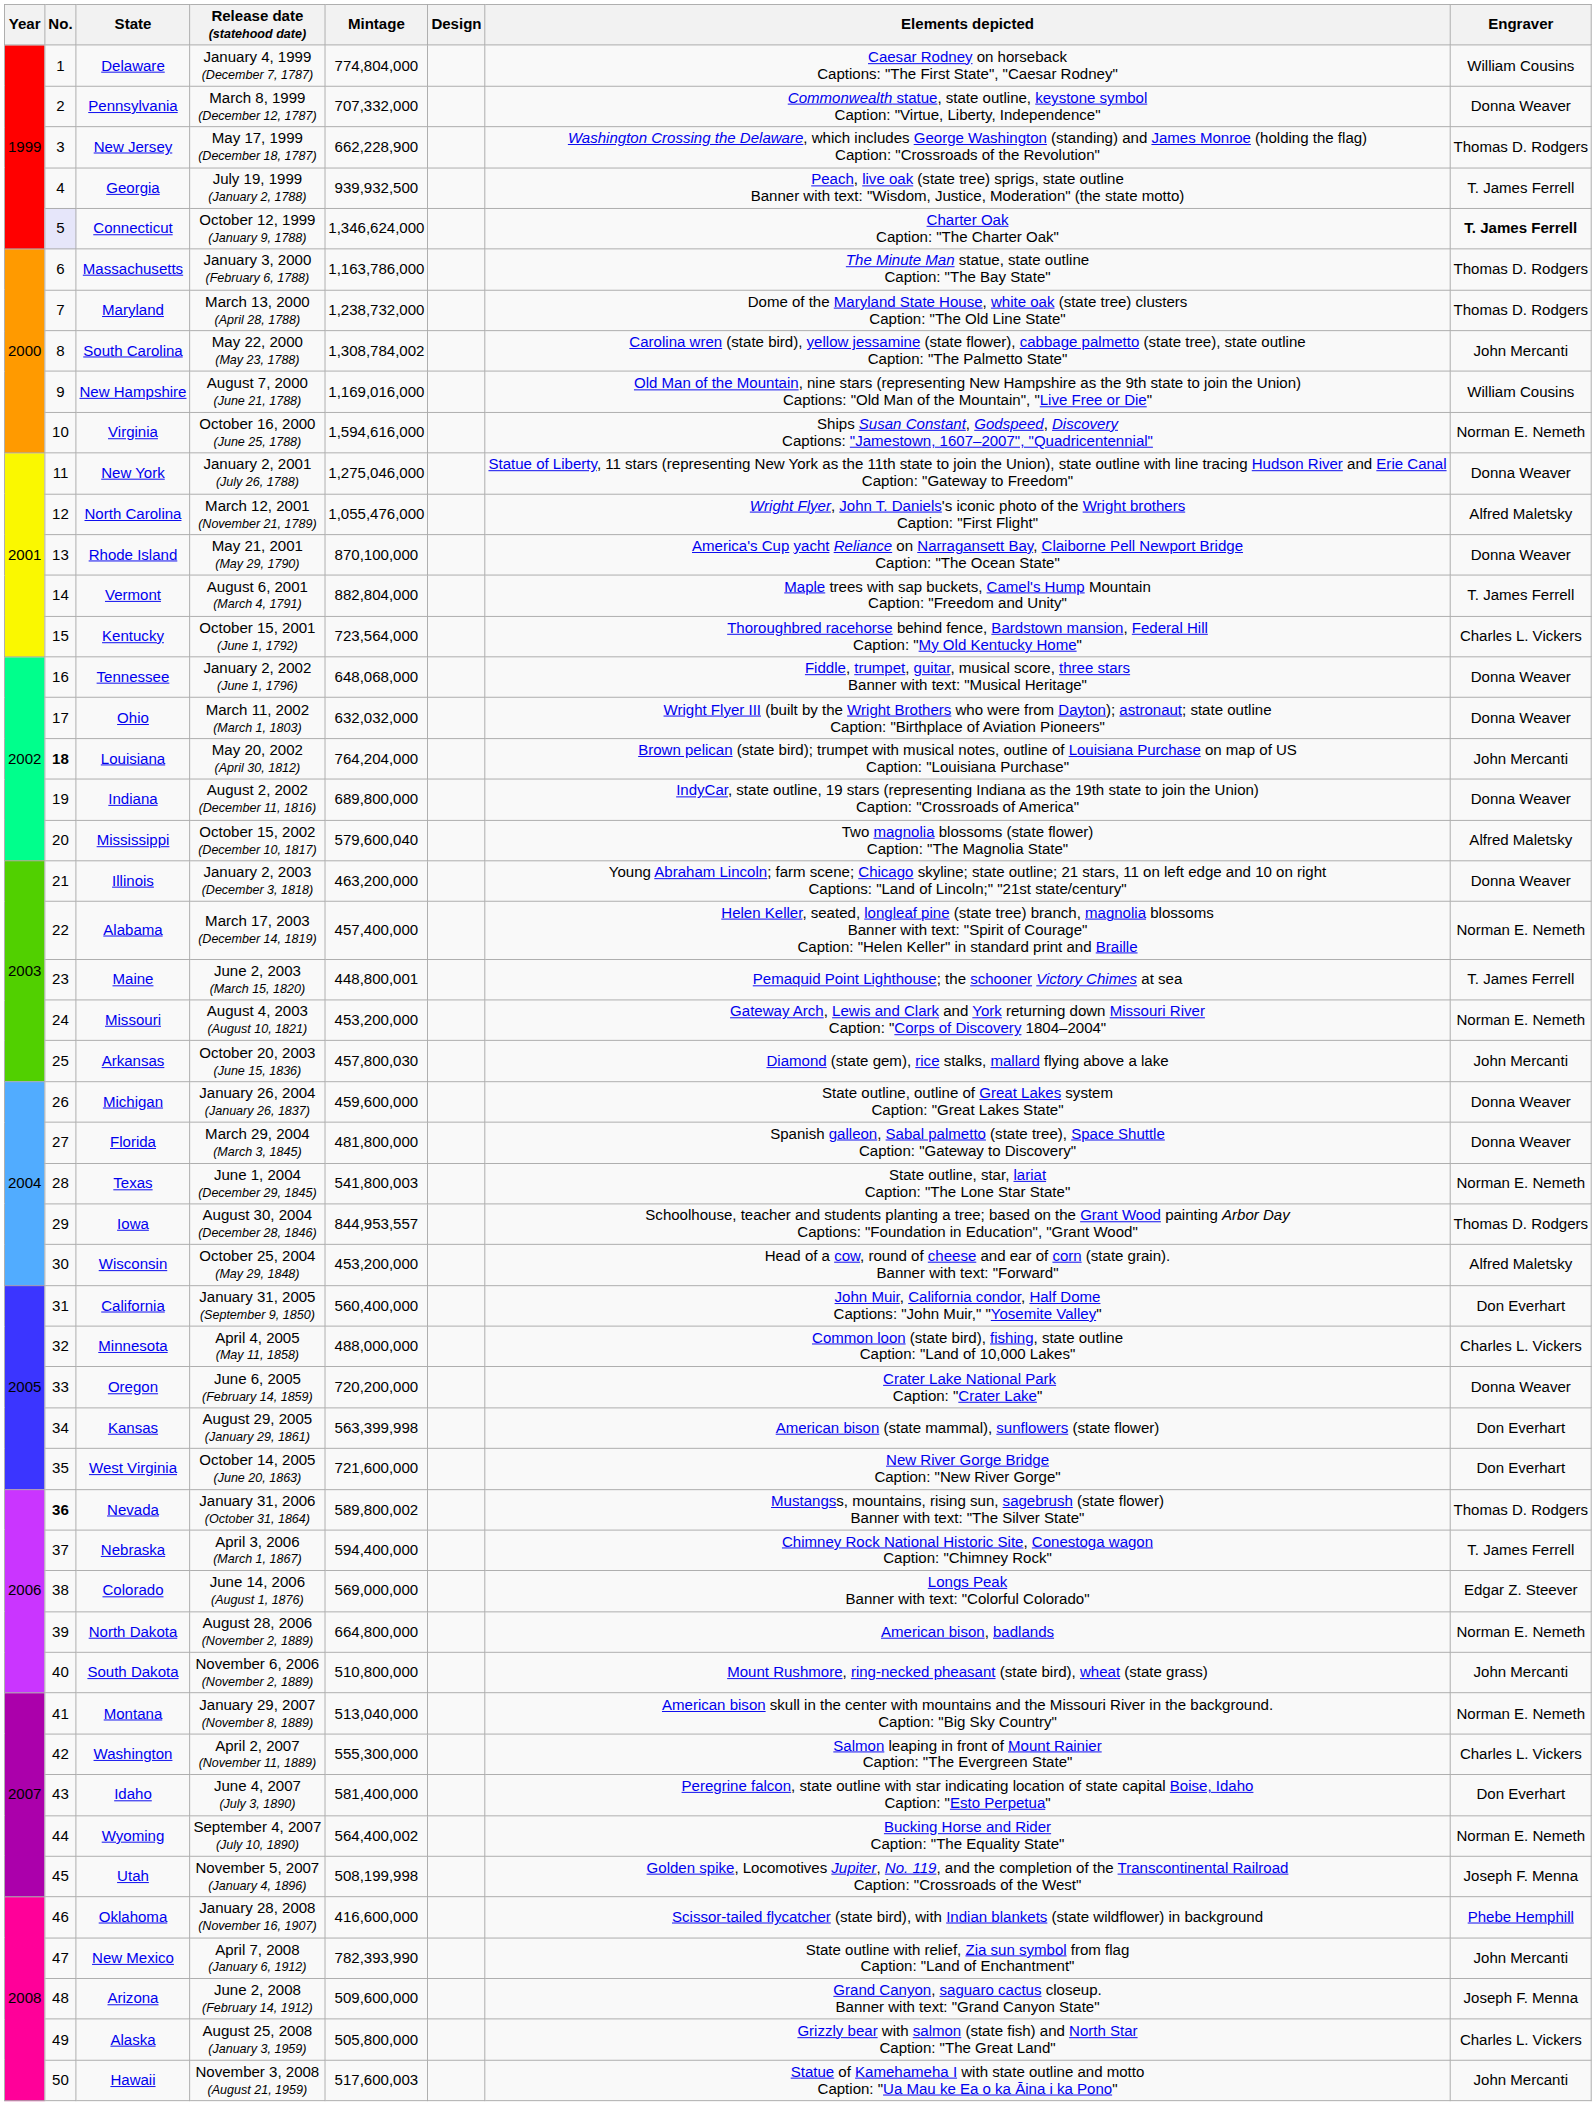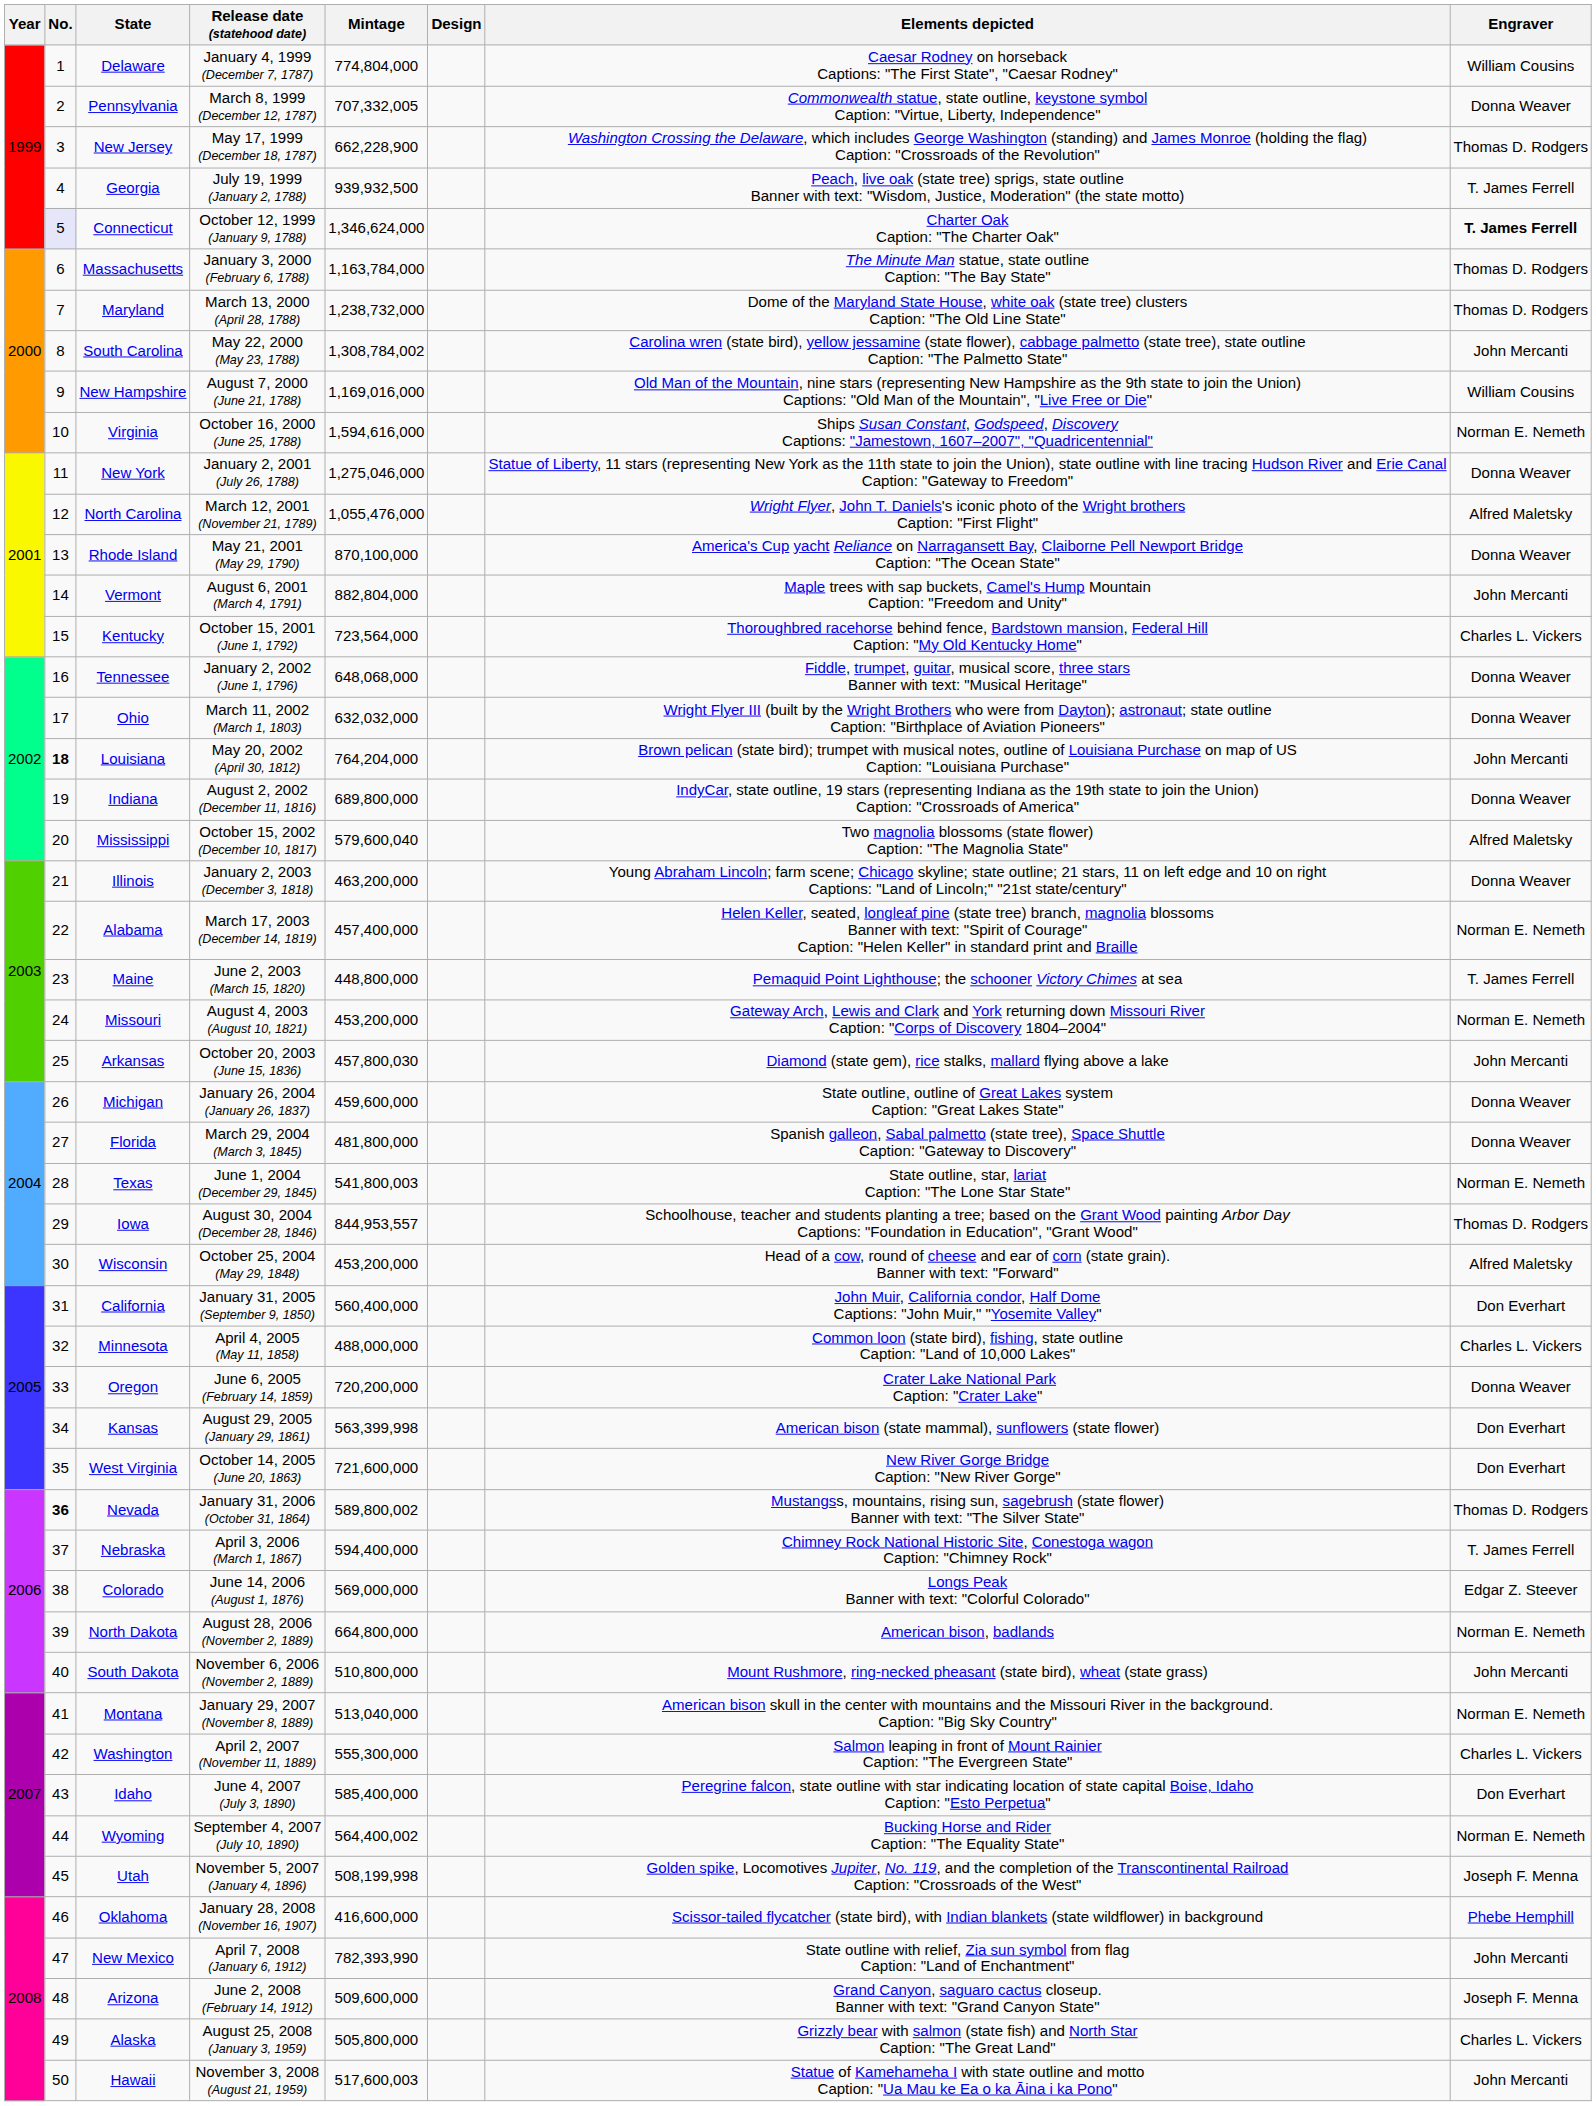Pennsylvania | Mintage: 707,332,000 -> 707,332,005
Massachusetts | Mintage: 1,163,786,000 -> 1,163,784,000
Vermont | Engraver: T. James Ferrell -> John Mercanti
Maine | Mintage: 448,800,001 -> 448,800,000
Idaho | Mintage: 581,400,000 -> 585,400,000
